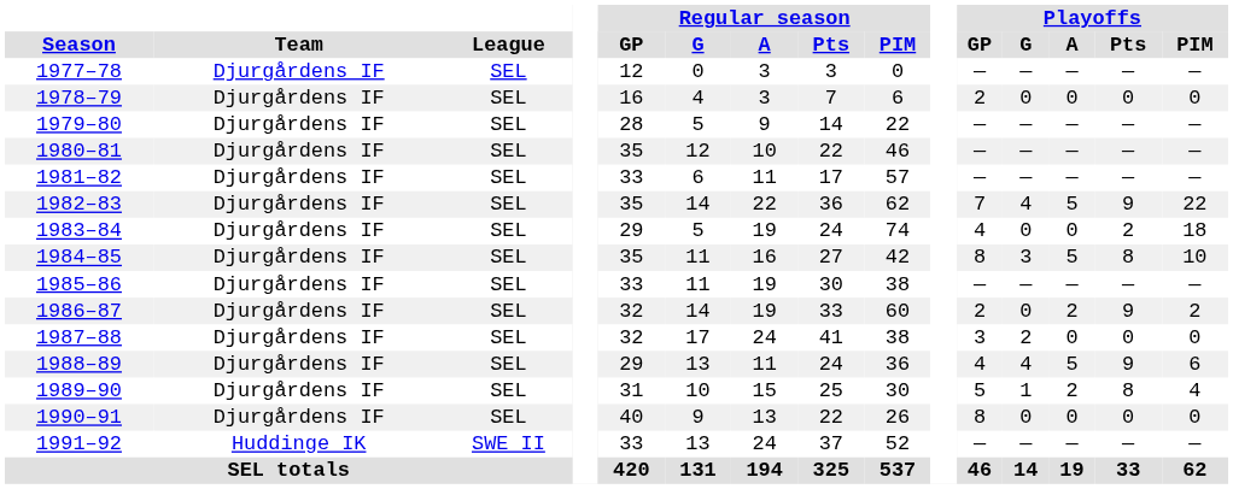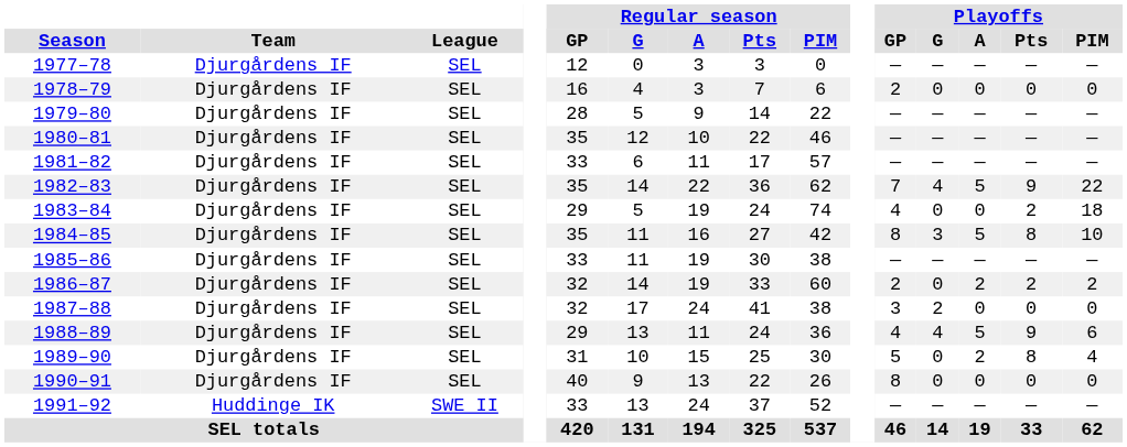1986–87 | Playoffs / Pts: 9 -> 2
1989–90 | Playoffs / G: 1 -> 0
